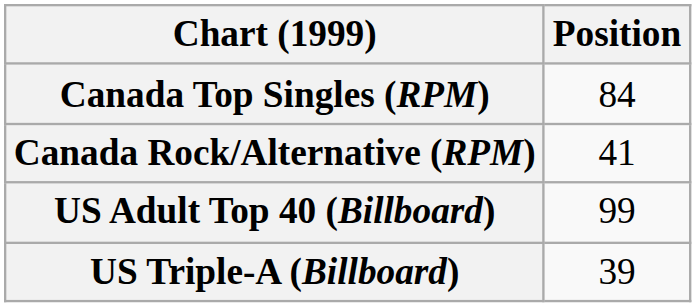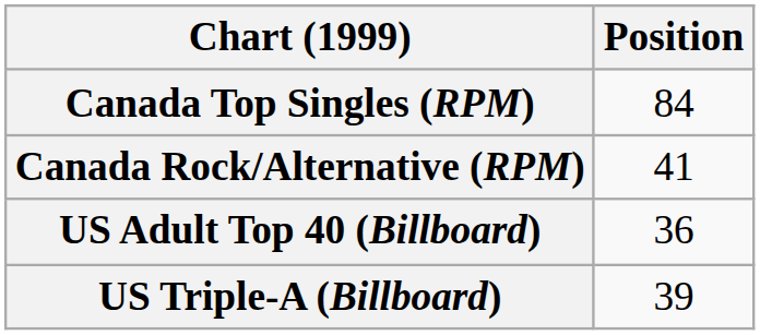US Adult Top 40 (Billboard) | Position: 99 -> 36
